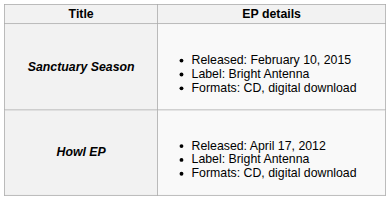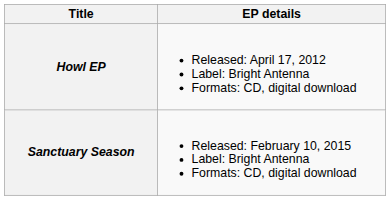rows swapped: Howl EP <-> Sanctuary Season
